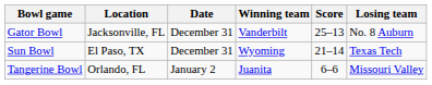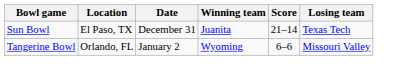- row: Gator Bowl | Jacksonville, FL | December 31 | Vanderbilt | 25–13 | No. 8 Auburn
Sun Bowl | Winning team: Wyoming -> Juanita
Tangerine Bowl | Winning team: Juanita -> Wyoming
